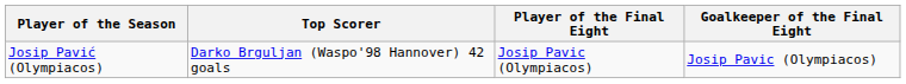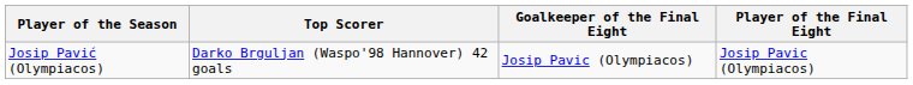columns swapped: Player of the Final Eight <-> Goalkeeper of the Final Eight
